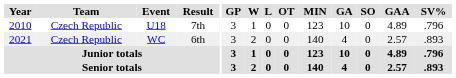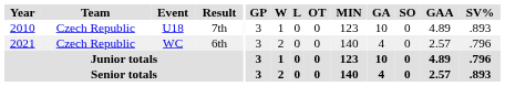U18 | SV%: .796 -> .893
WC | SV%: .893 -> .796
